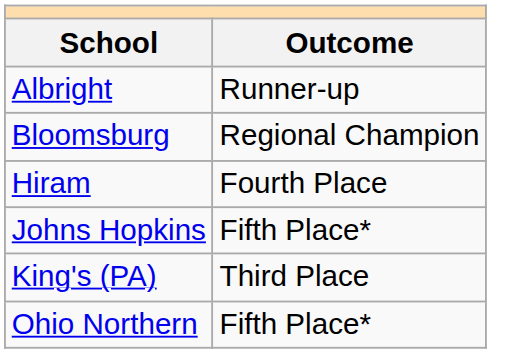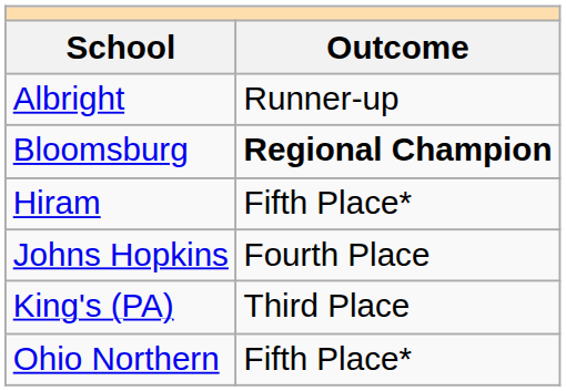Bloomsburg | Outcome: normal -> bold
Hiram | Outcome: Fourth Place -> Fifth Place*
Johns Hopkins | Outcome: Fifth Place* -> Fourth Place
